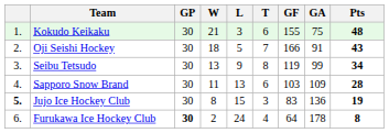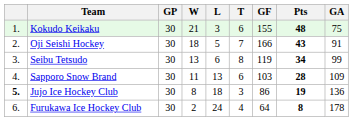columns swapped: GA <-> Pts
Seibu Tetsudo | L: 9 -> 6
Jujo Ice Hockey Club | L: 15 -> 18
Jujo Ice Hockey Club | GF: 83 -> 86
Furukawa Ice Hockey Club | GP: bold -> normal
